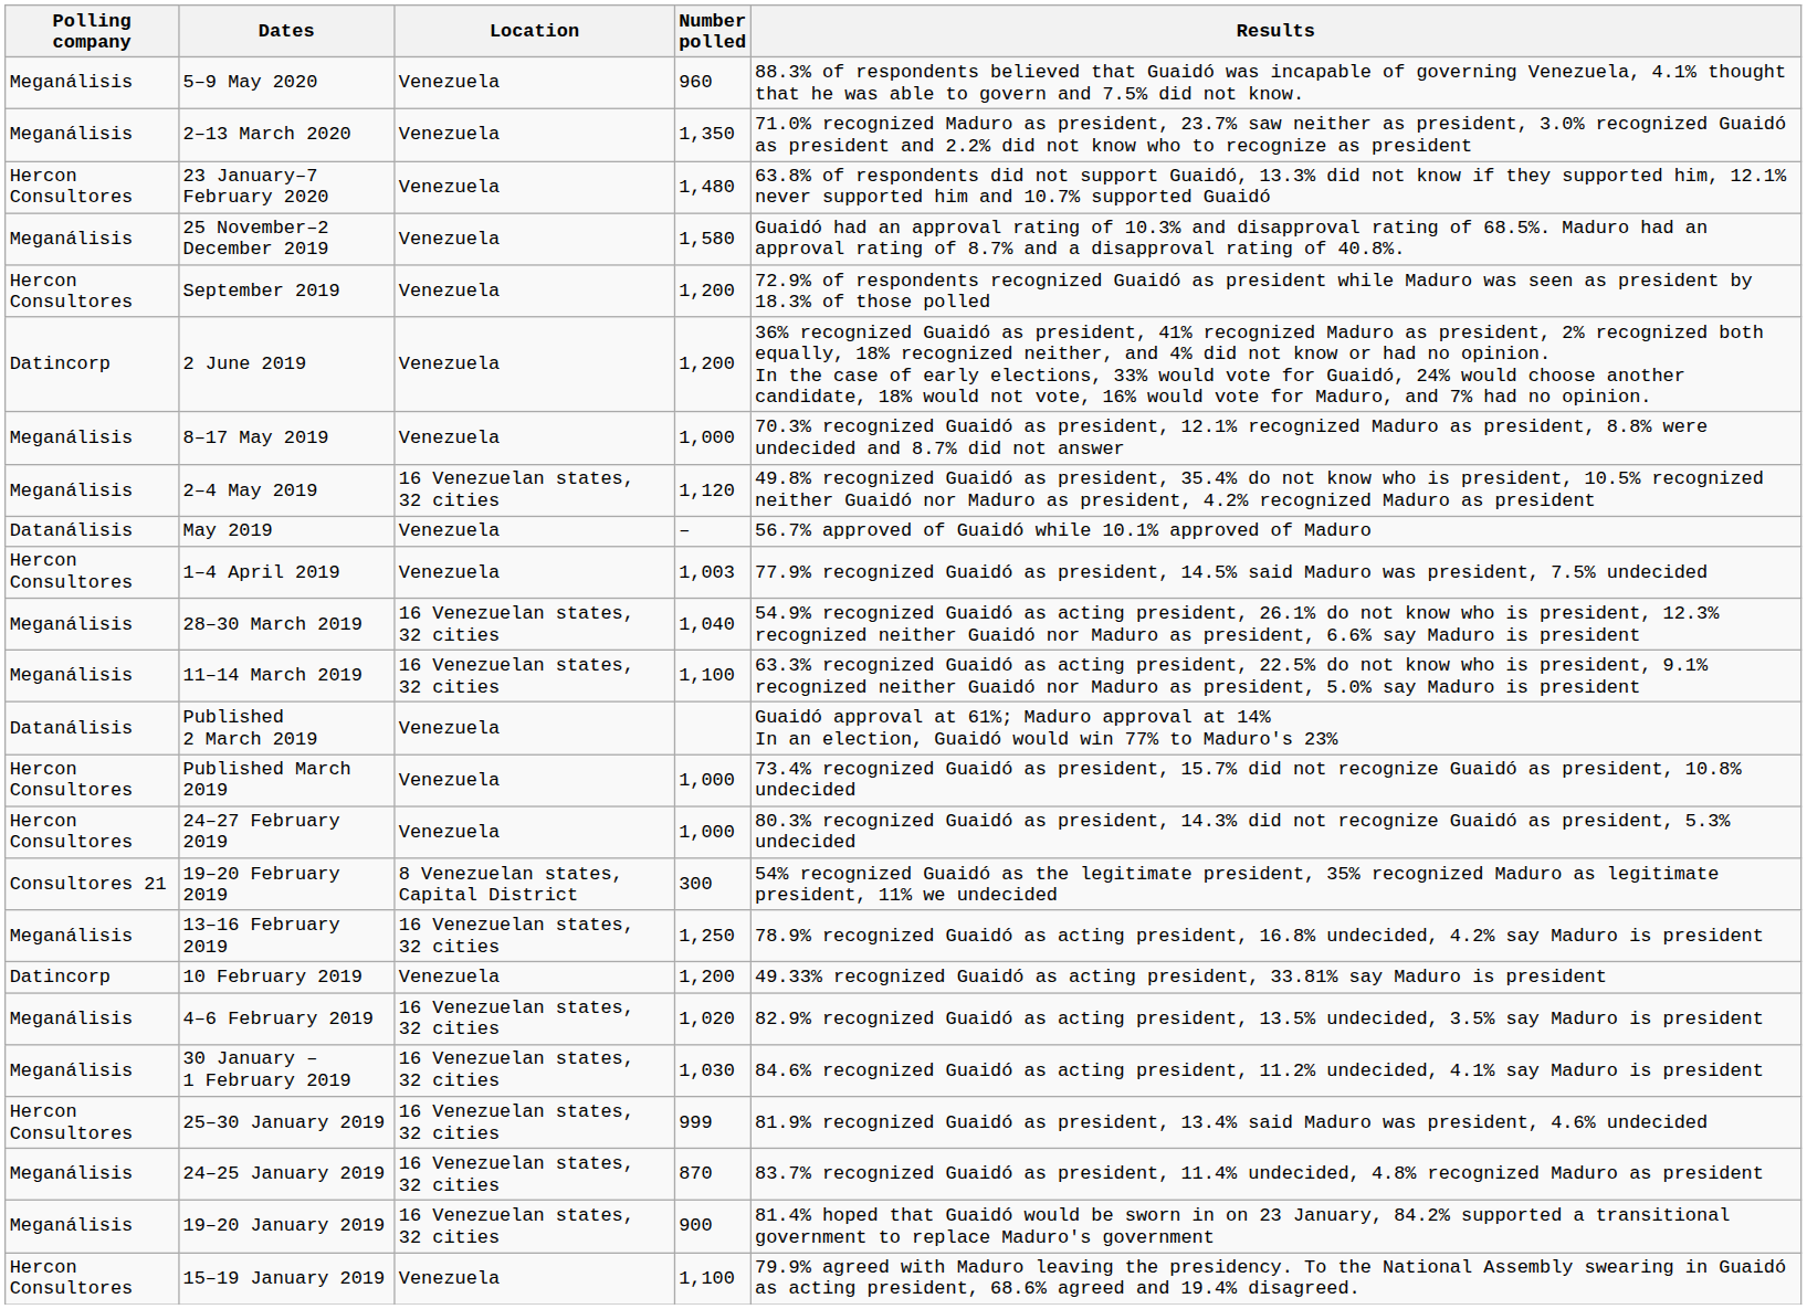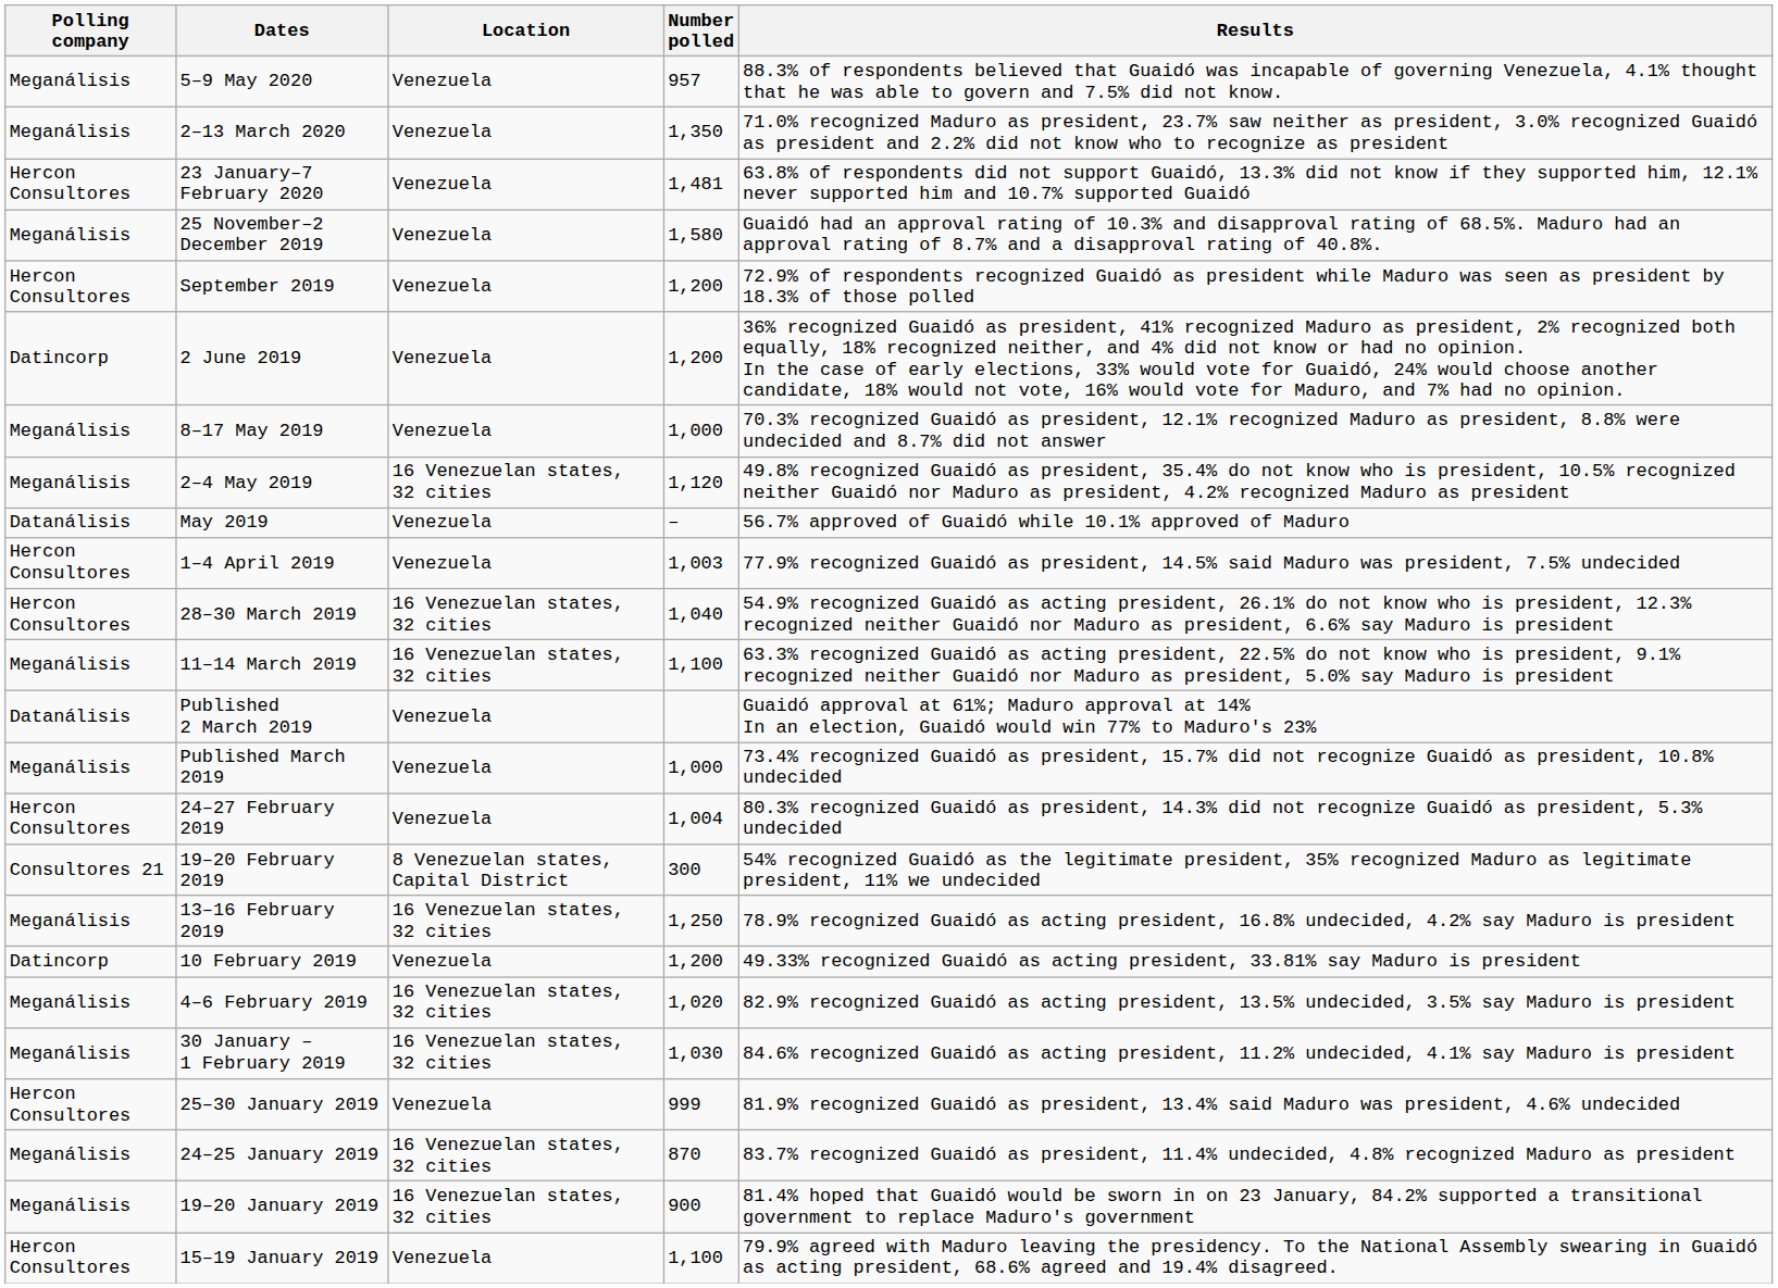5–9 May 2020 | Number polled: 960 -> 957
23 January–7 February 2020 | Number polled: 1,480 -> 1,481
28–30 March 2019 | Polling company: Meganálisis -> Hercon Consultores
Published March 2019 | Polling company: Hercon Consultores -> Meganálisis
24–27 February 2019 | Number polled: 1,000 -> 1,004
25–30 January 2019 | Location: 16 Venezuelan states, 32 cities -> Venezuela
